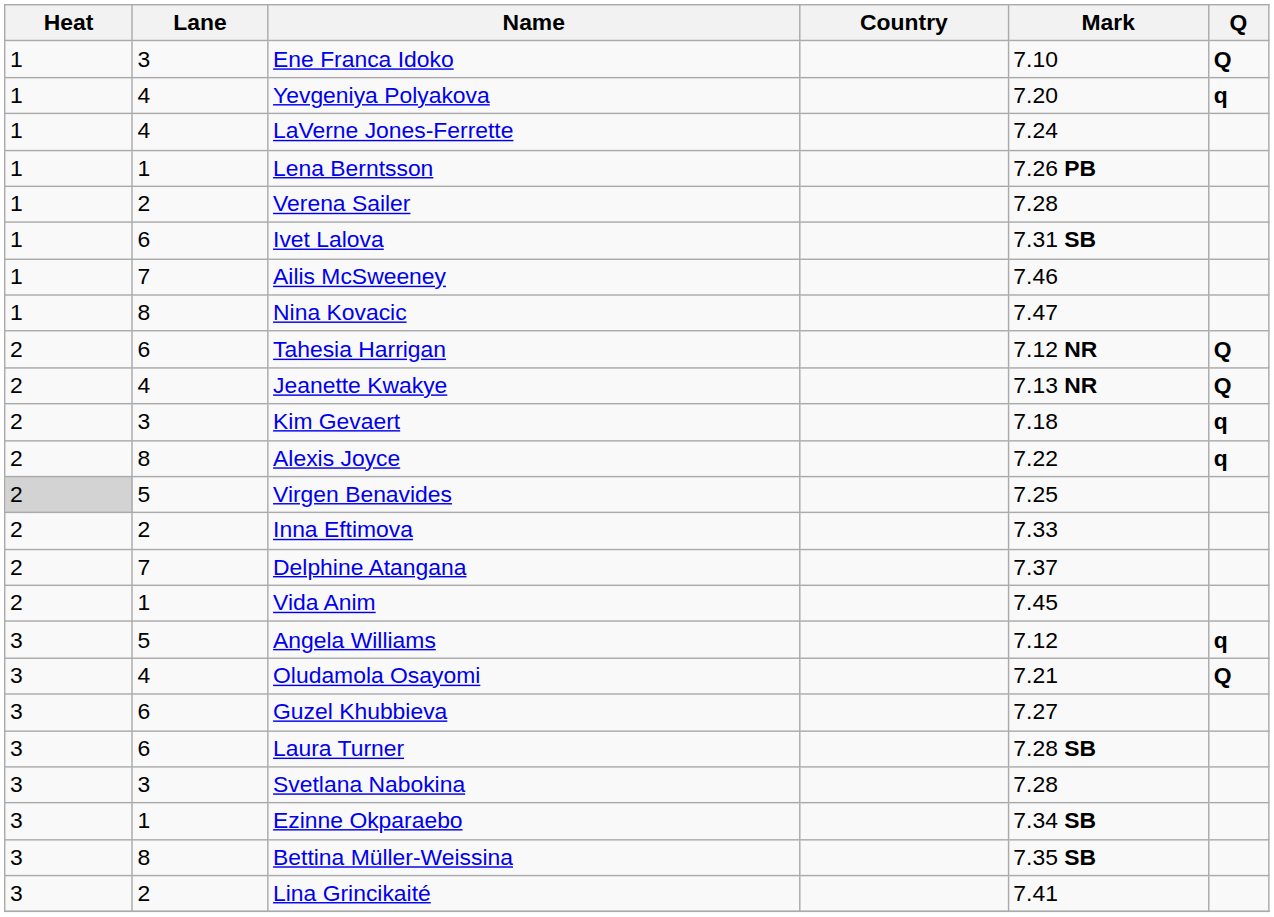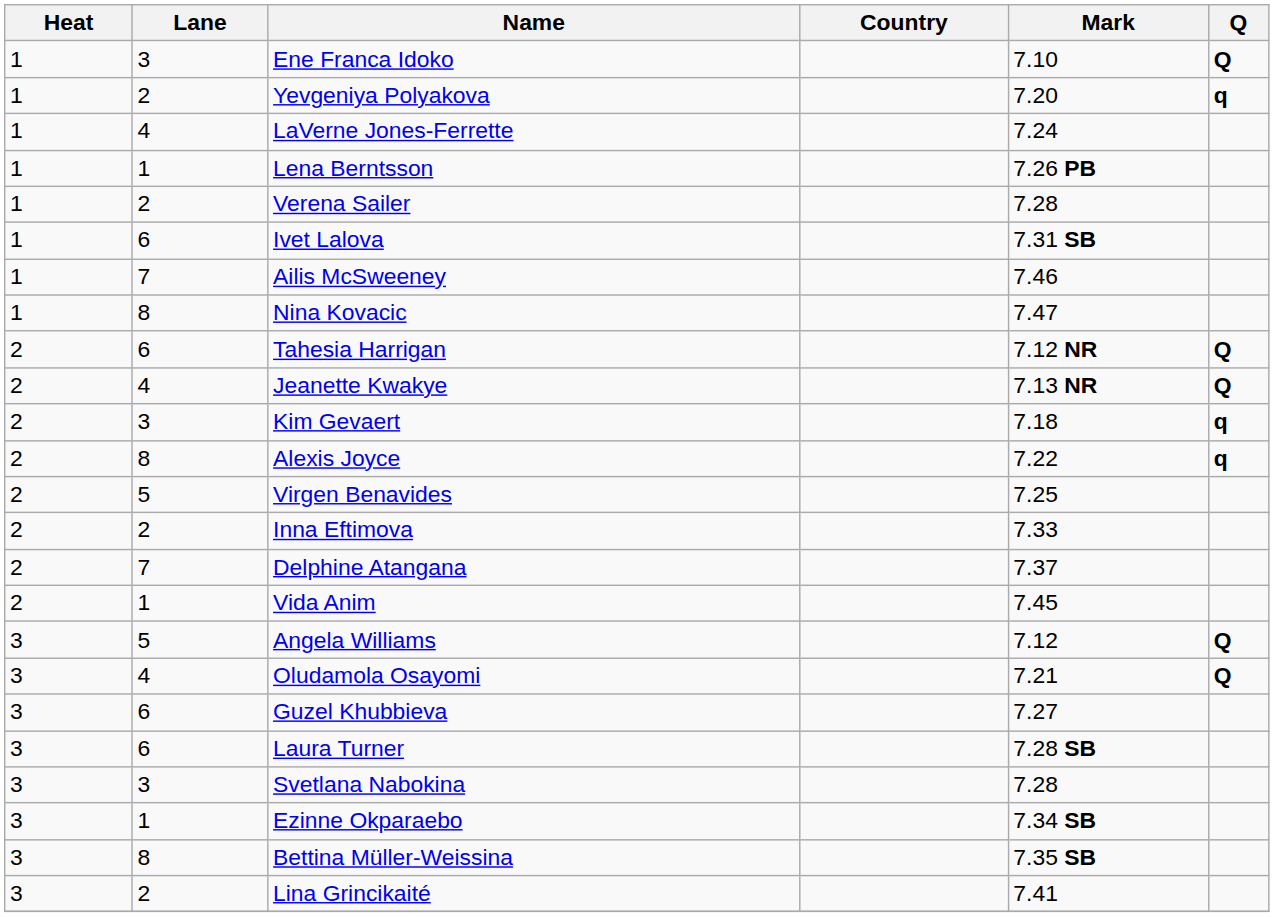Yevgeniya Polyakova | Lane: 4 -> 2
Virgen Benavides | Heat: lightgrey background -> no background
Angela Williams | Q: q -> Q
